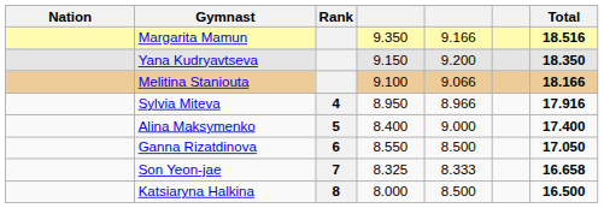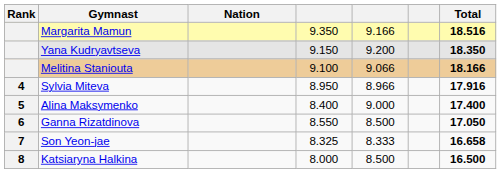columns swapped: Rank <-> Nation
